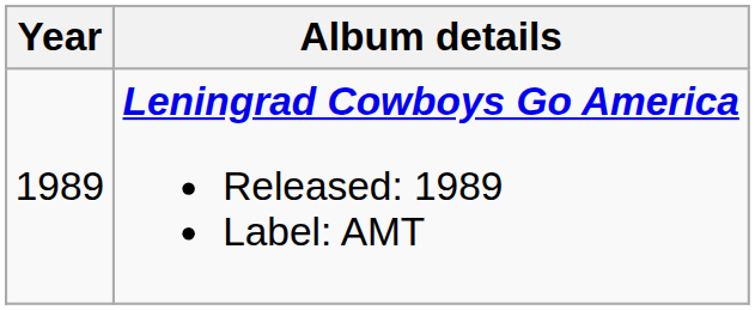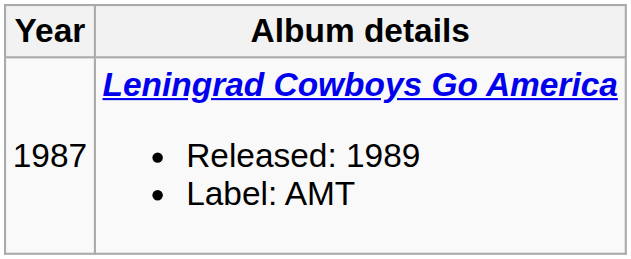Leningrad Cowboys Go America Released: 1989 Label: AMT | Year: 1989 -> 1987
